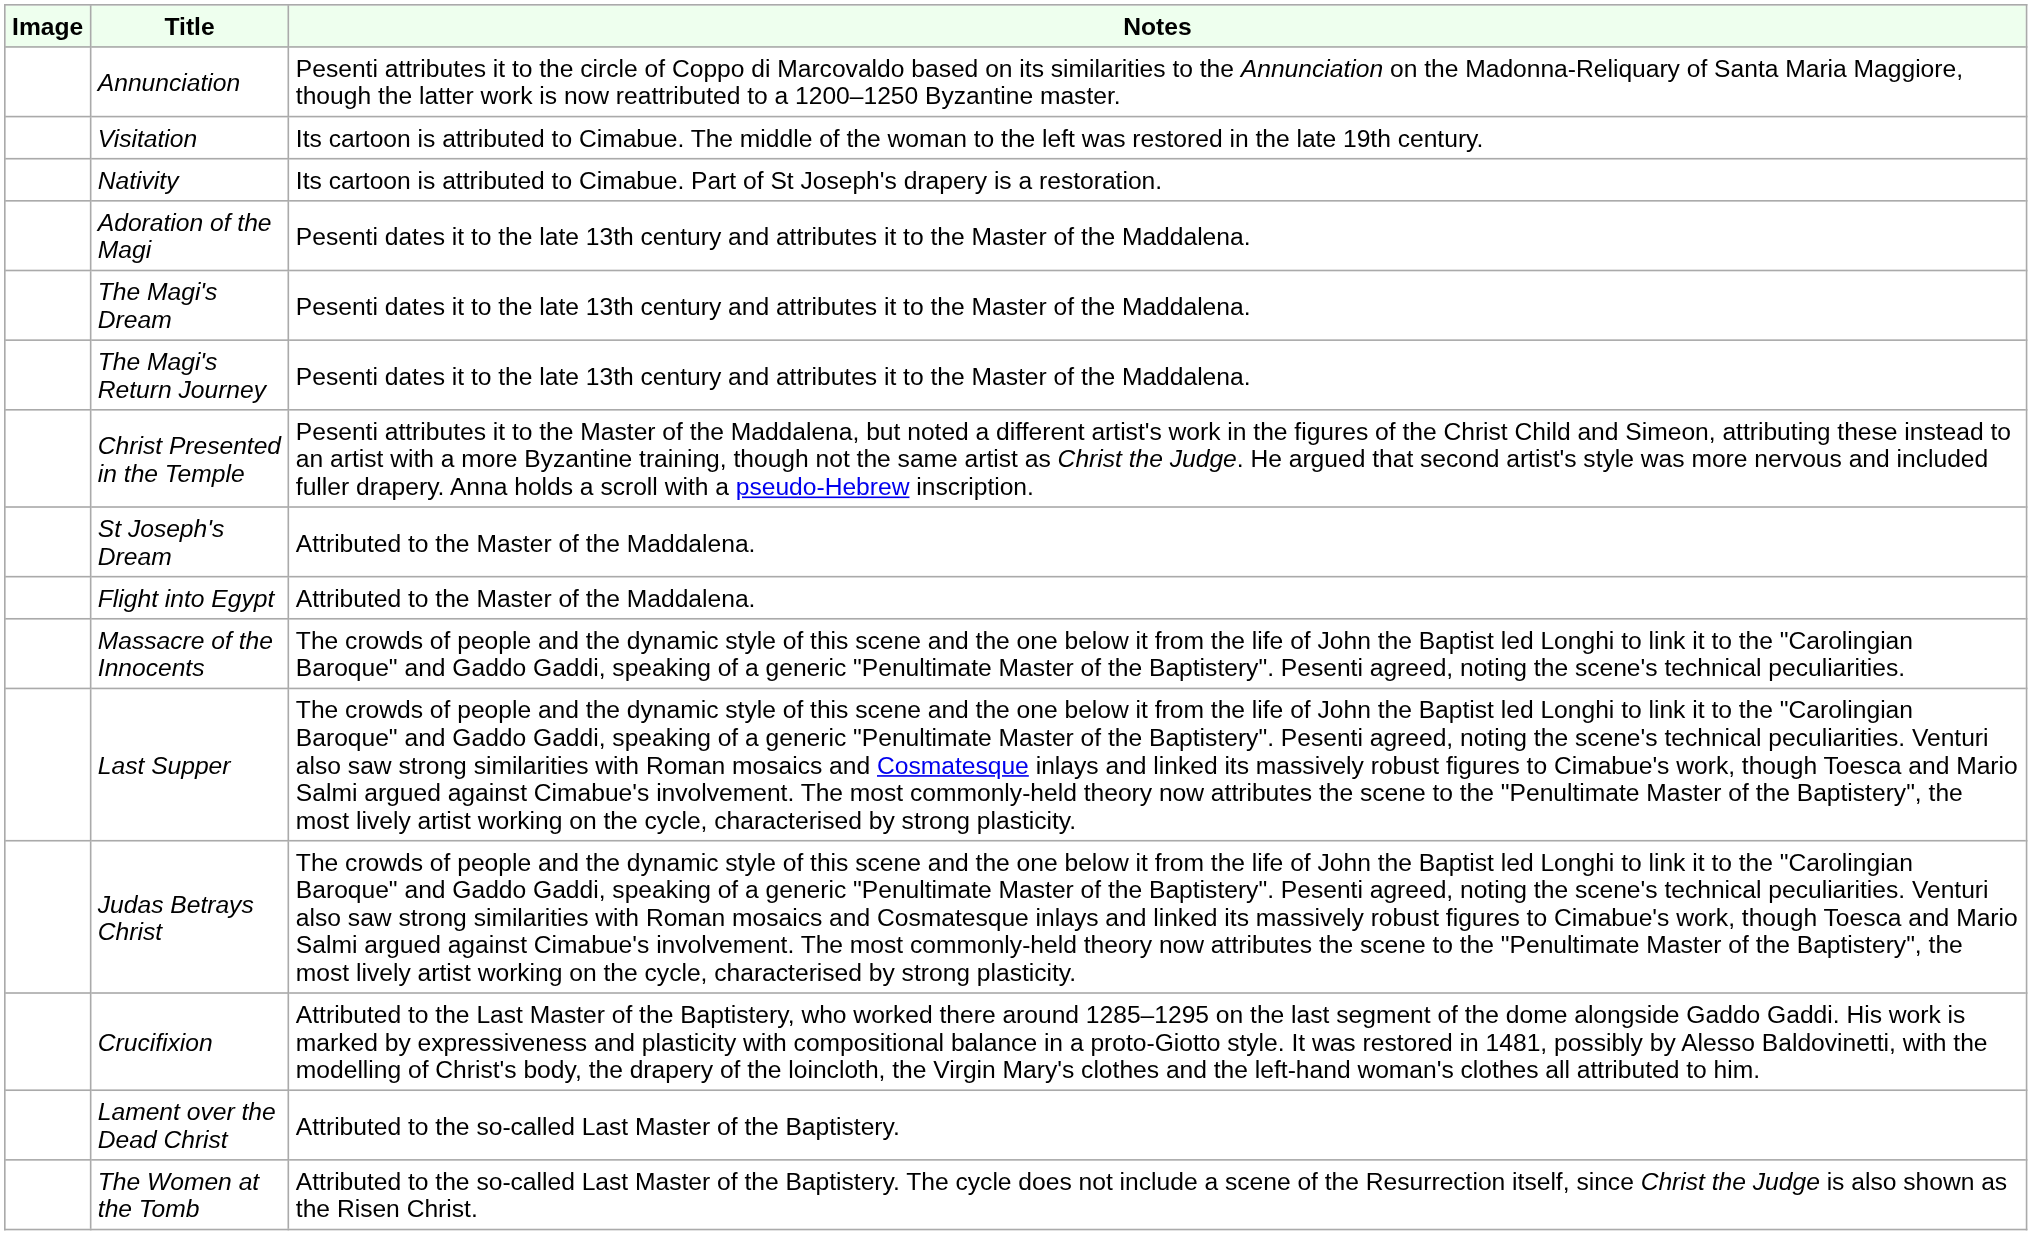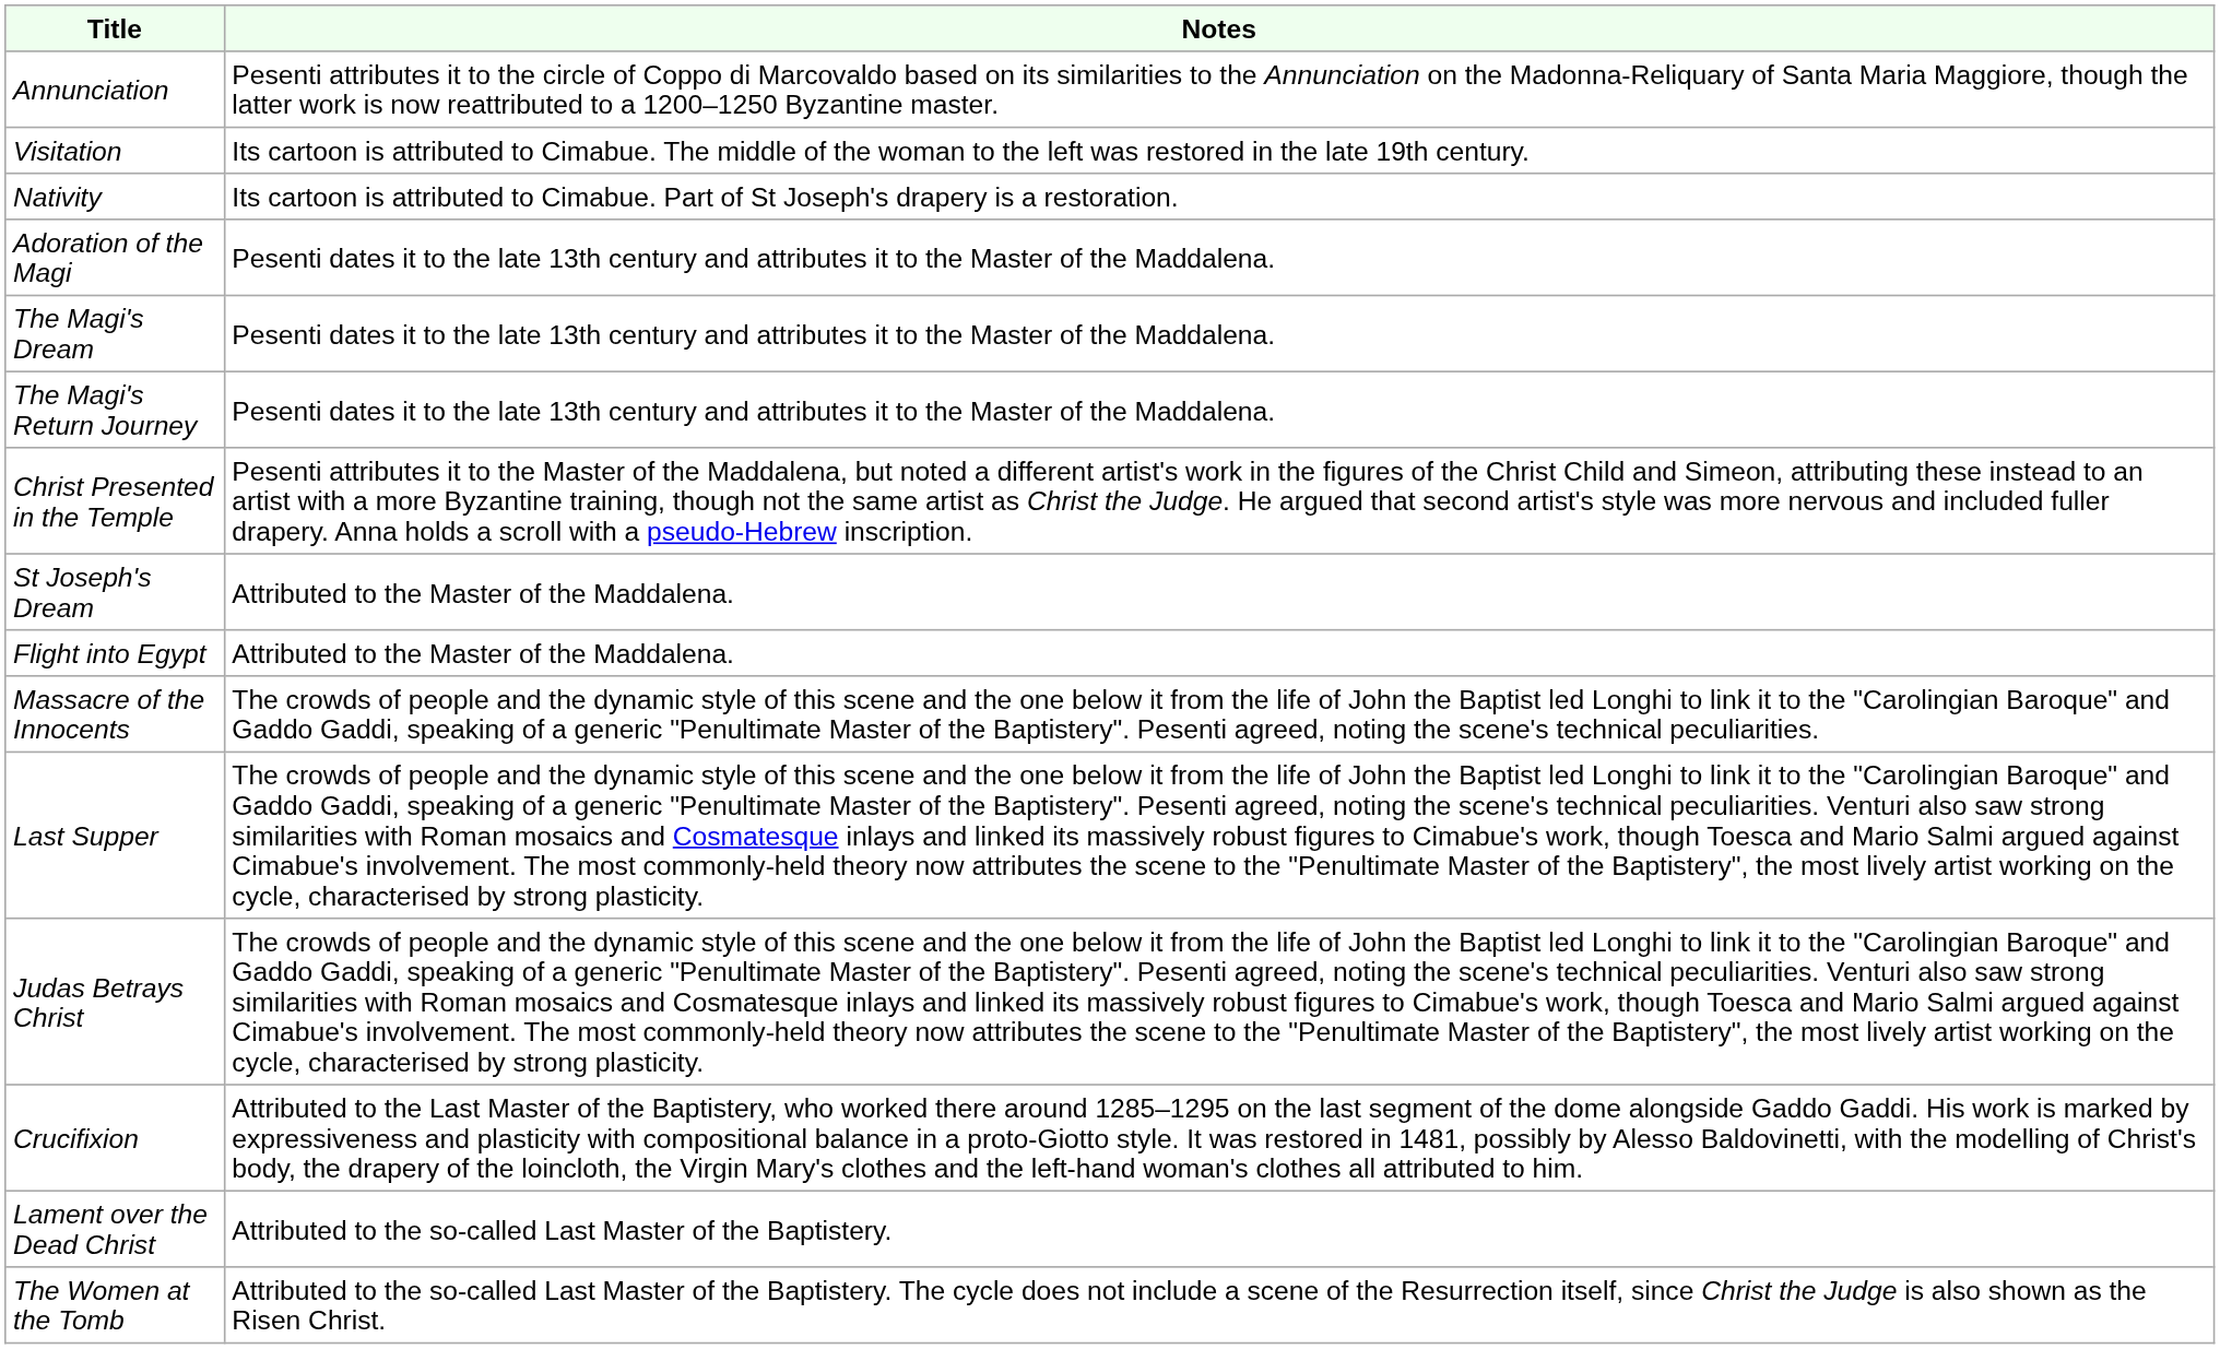- column: Image
